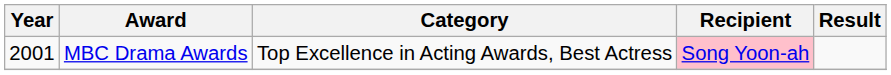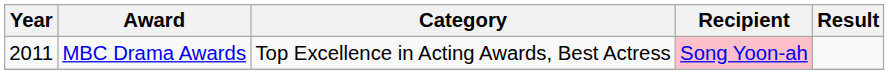MBC Drama Awards | Year: 2001 -> 2011
